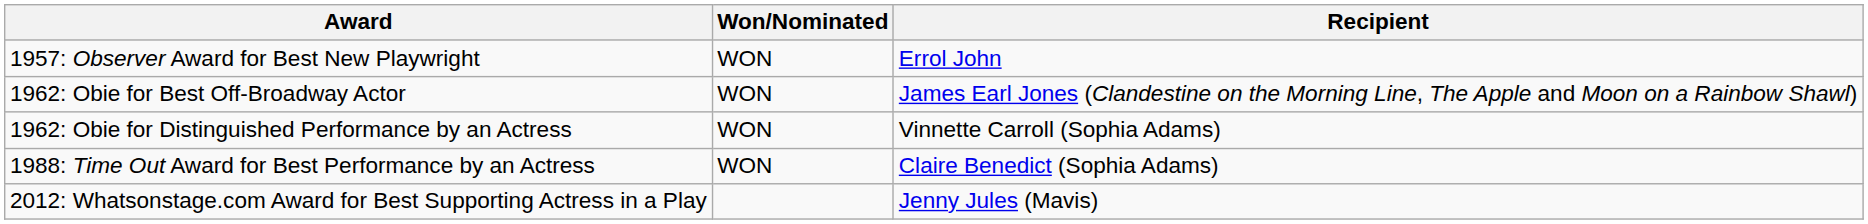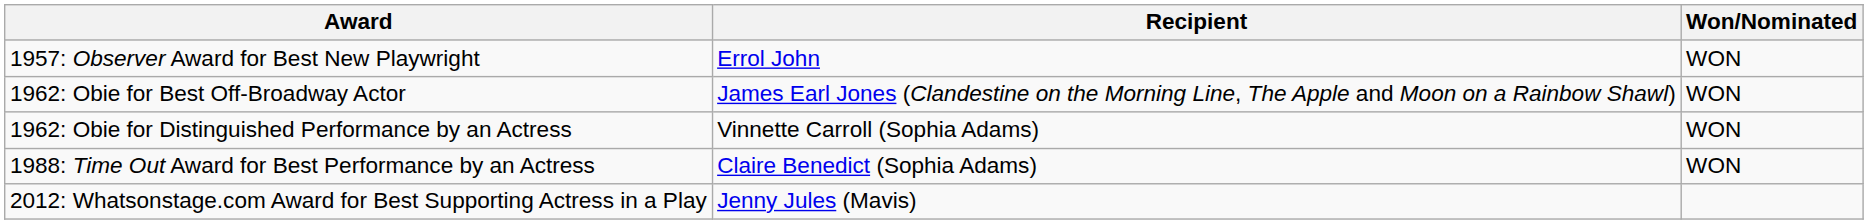columns swapped: Recipient <-> Won/Nominated
